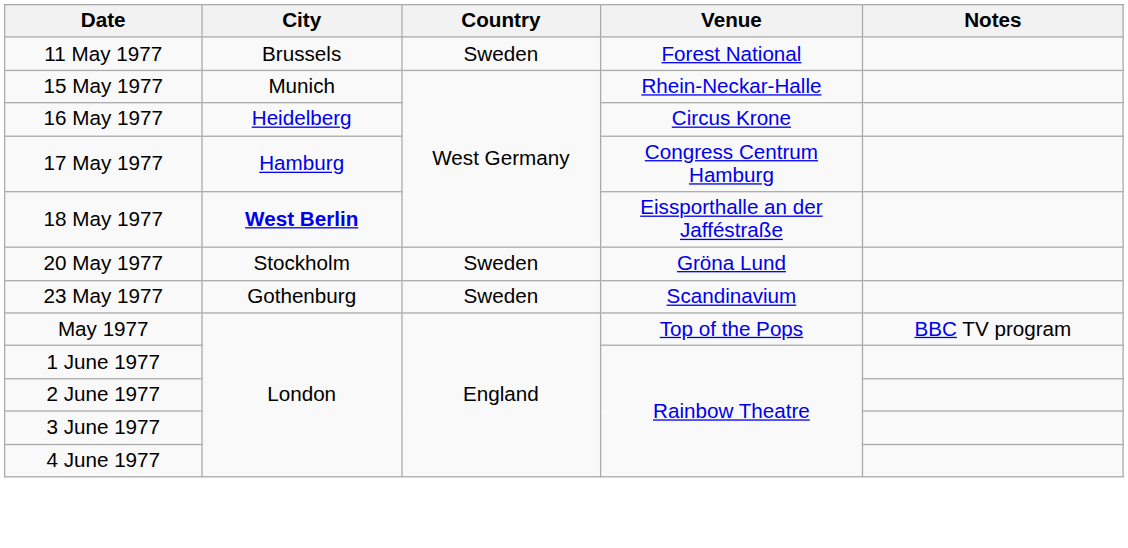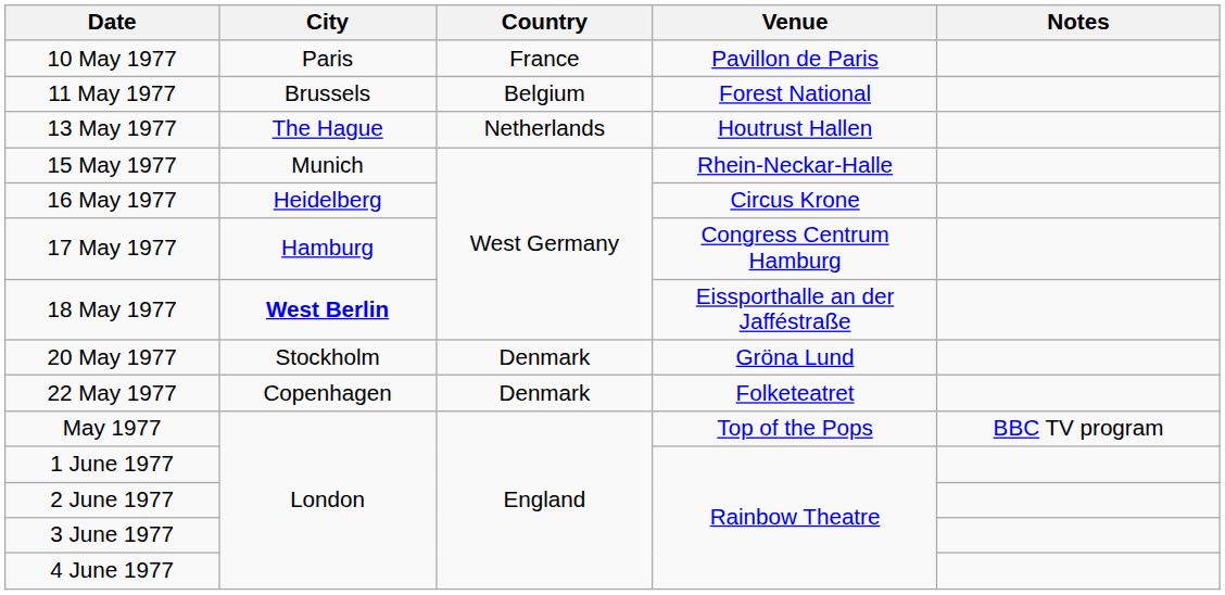+ row: 10 May 1977 | Paris | France | Pavillon de Paris
11 May 1977 | Country: Sweden -> Belgium
+ row: 13 May 1977 | The Hague | Netherlands | Houtrust Hallen
20 May 1977 | Country: Sweden -> Denmark
+ row: 22 May 1977 | Copenhagen | Denmark | Folketeatret
- row: 23 May 1977 | Gothenburg | Sweden | Scandinavium
